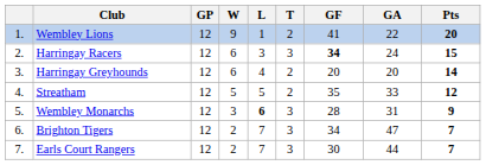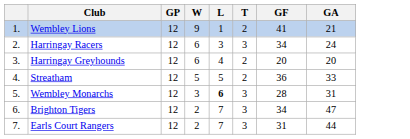- column: Pts | 20 | 15 | 14 | 12 | 9 | 7 | 7
Wembley Lions | GA: 22 -> 21
Harringay Racers | GF: bold -> normal
Streatham | GF: 35 -> 36
Earls Court Rangers | GF: 30 -> 31
